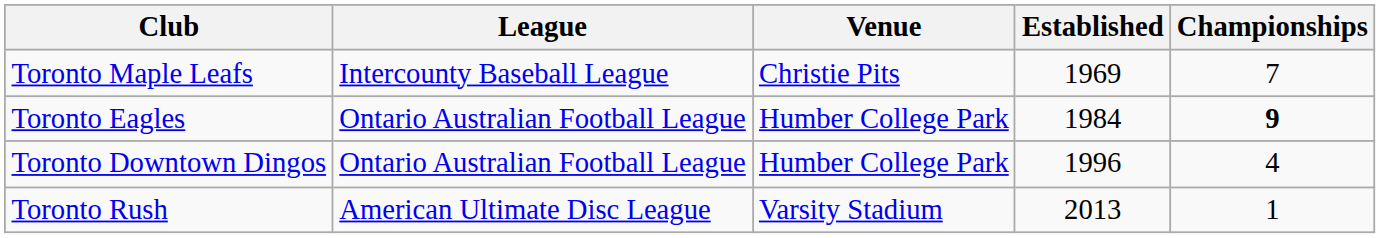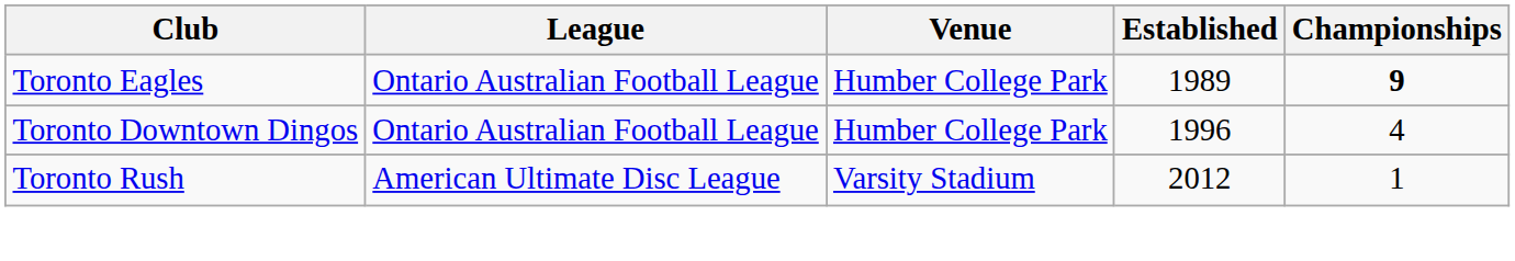- row: Toronto Maple Leafs | Intercounty Baseball League | Christie Pits | 1969 | 7
Toronto Eagles | Established: 1984 -> 1989
Toronto Rush | Established: 2013 -> 2012
